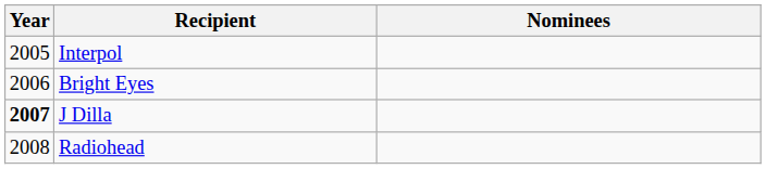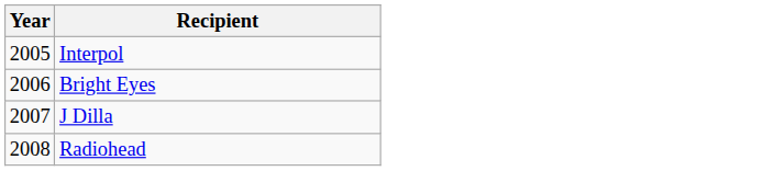- column: Nominees
J Dilla | Year: bold -> normal
